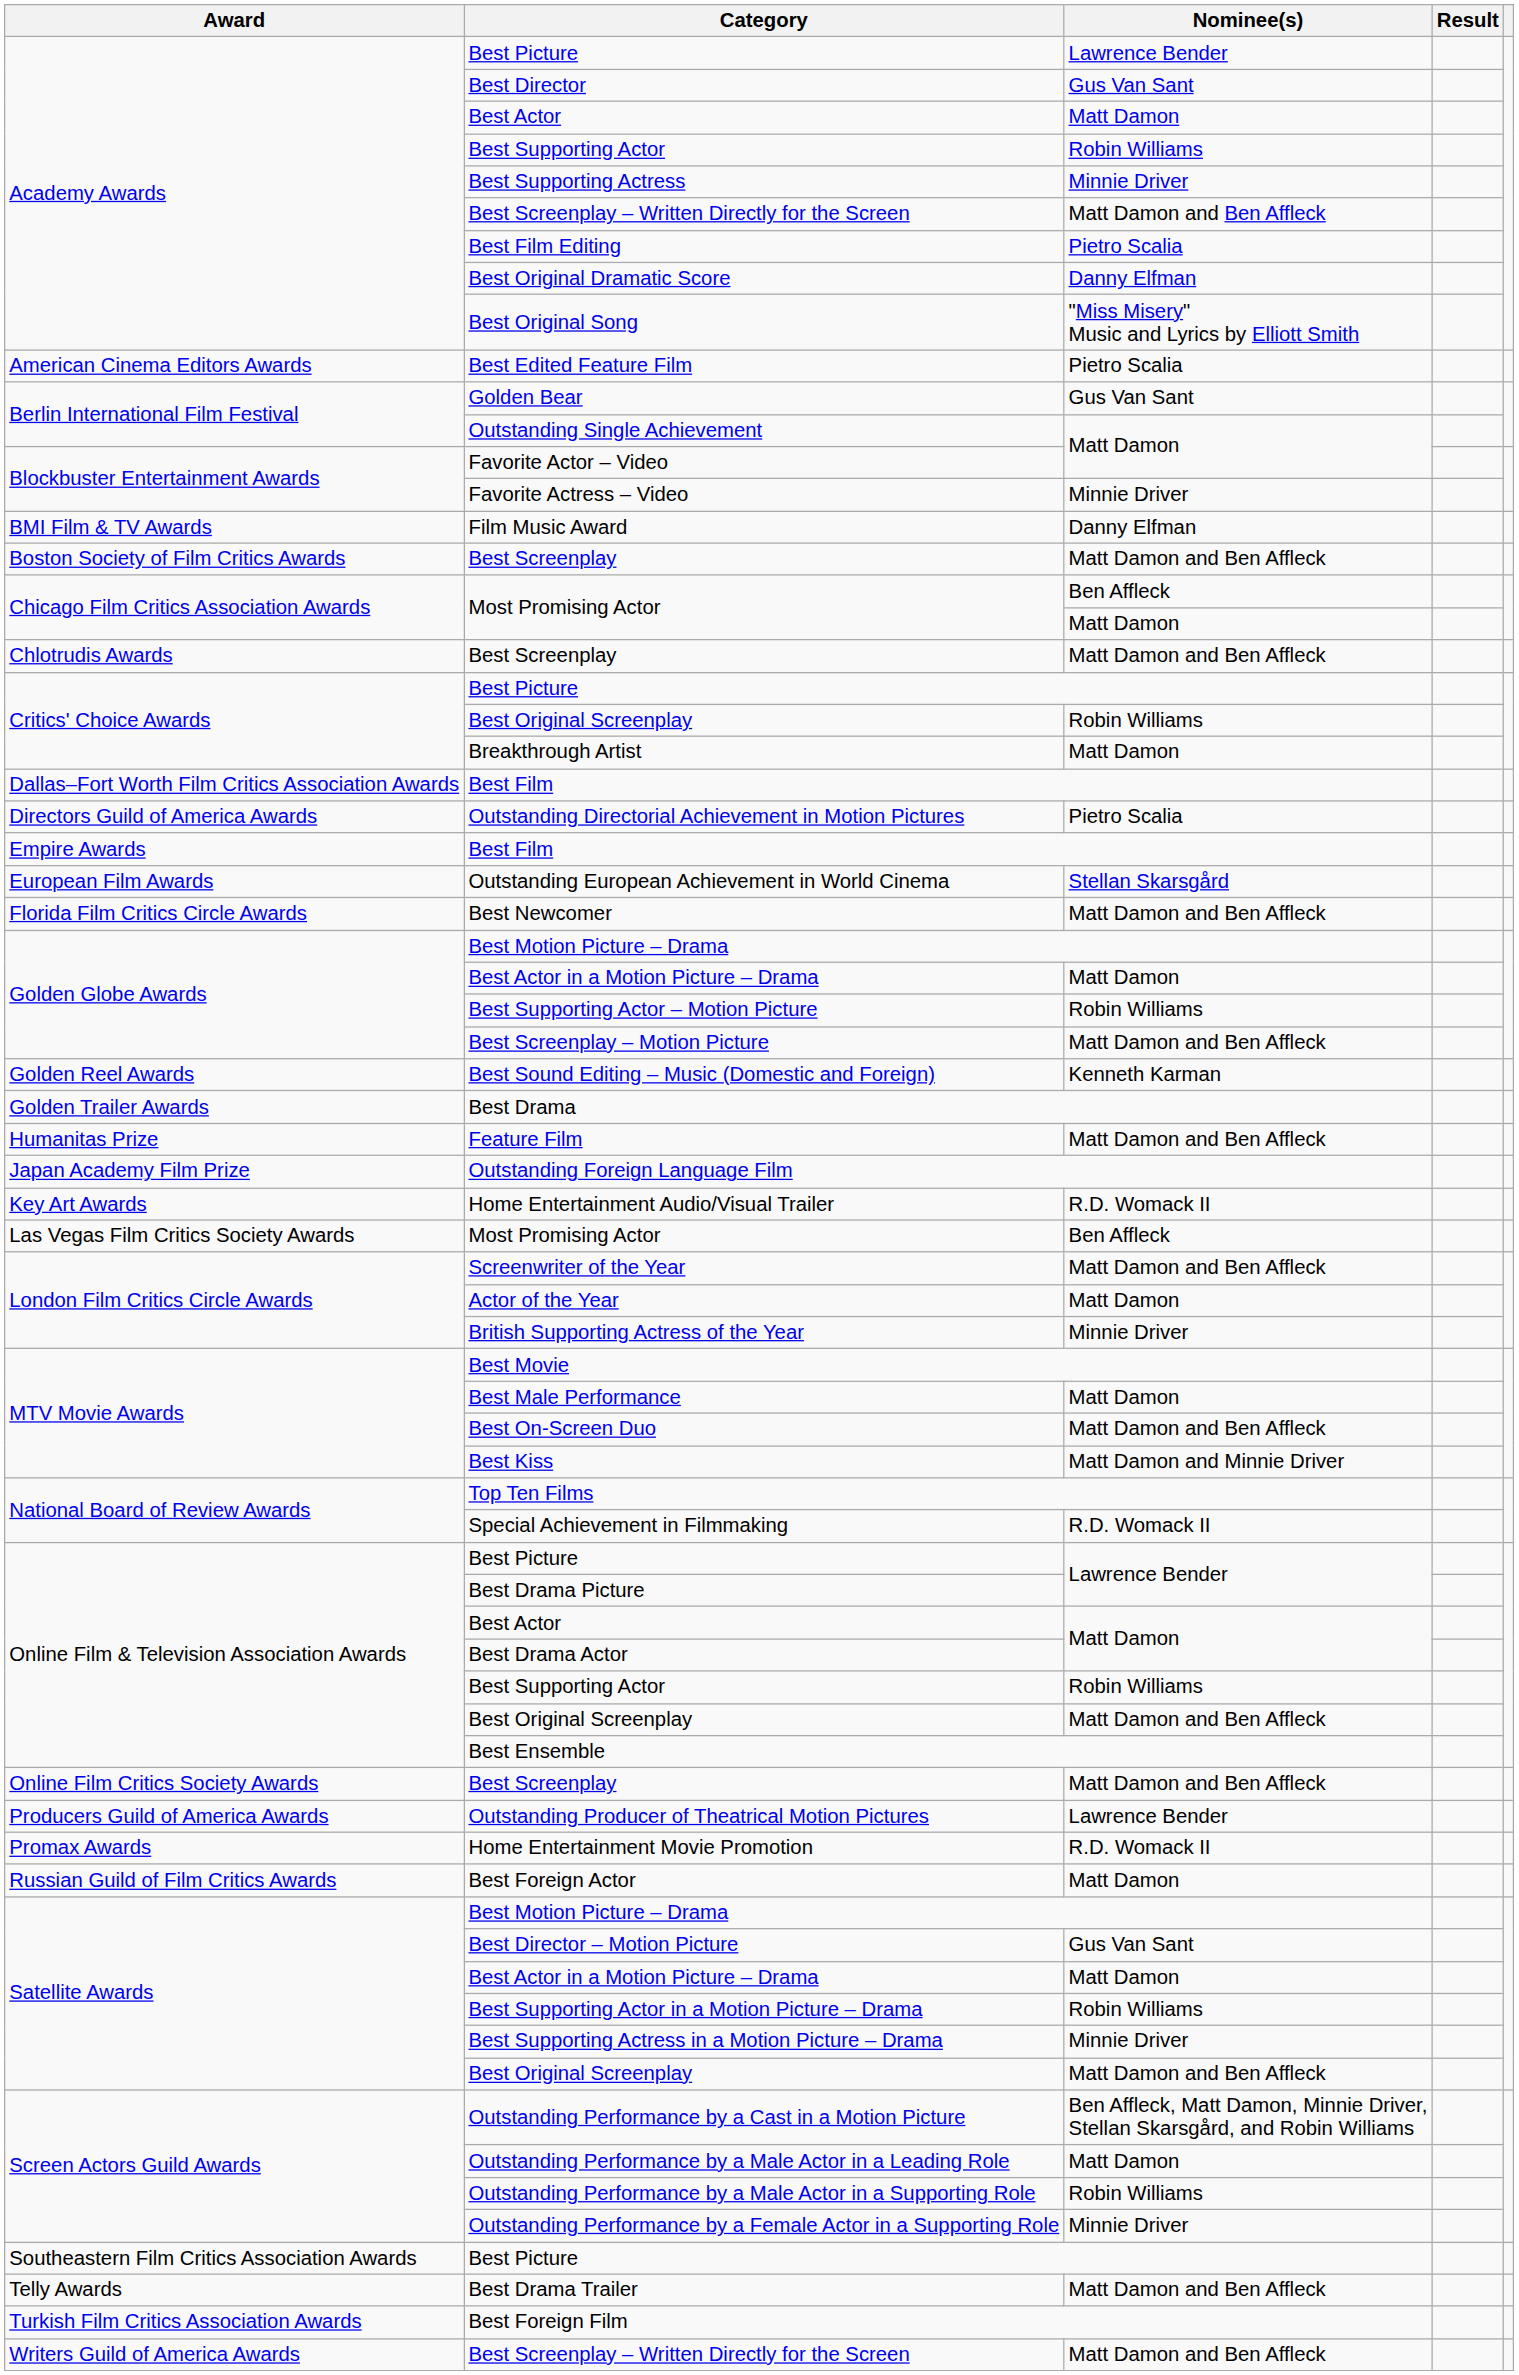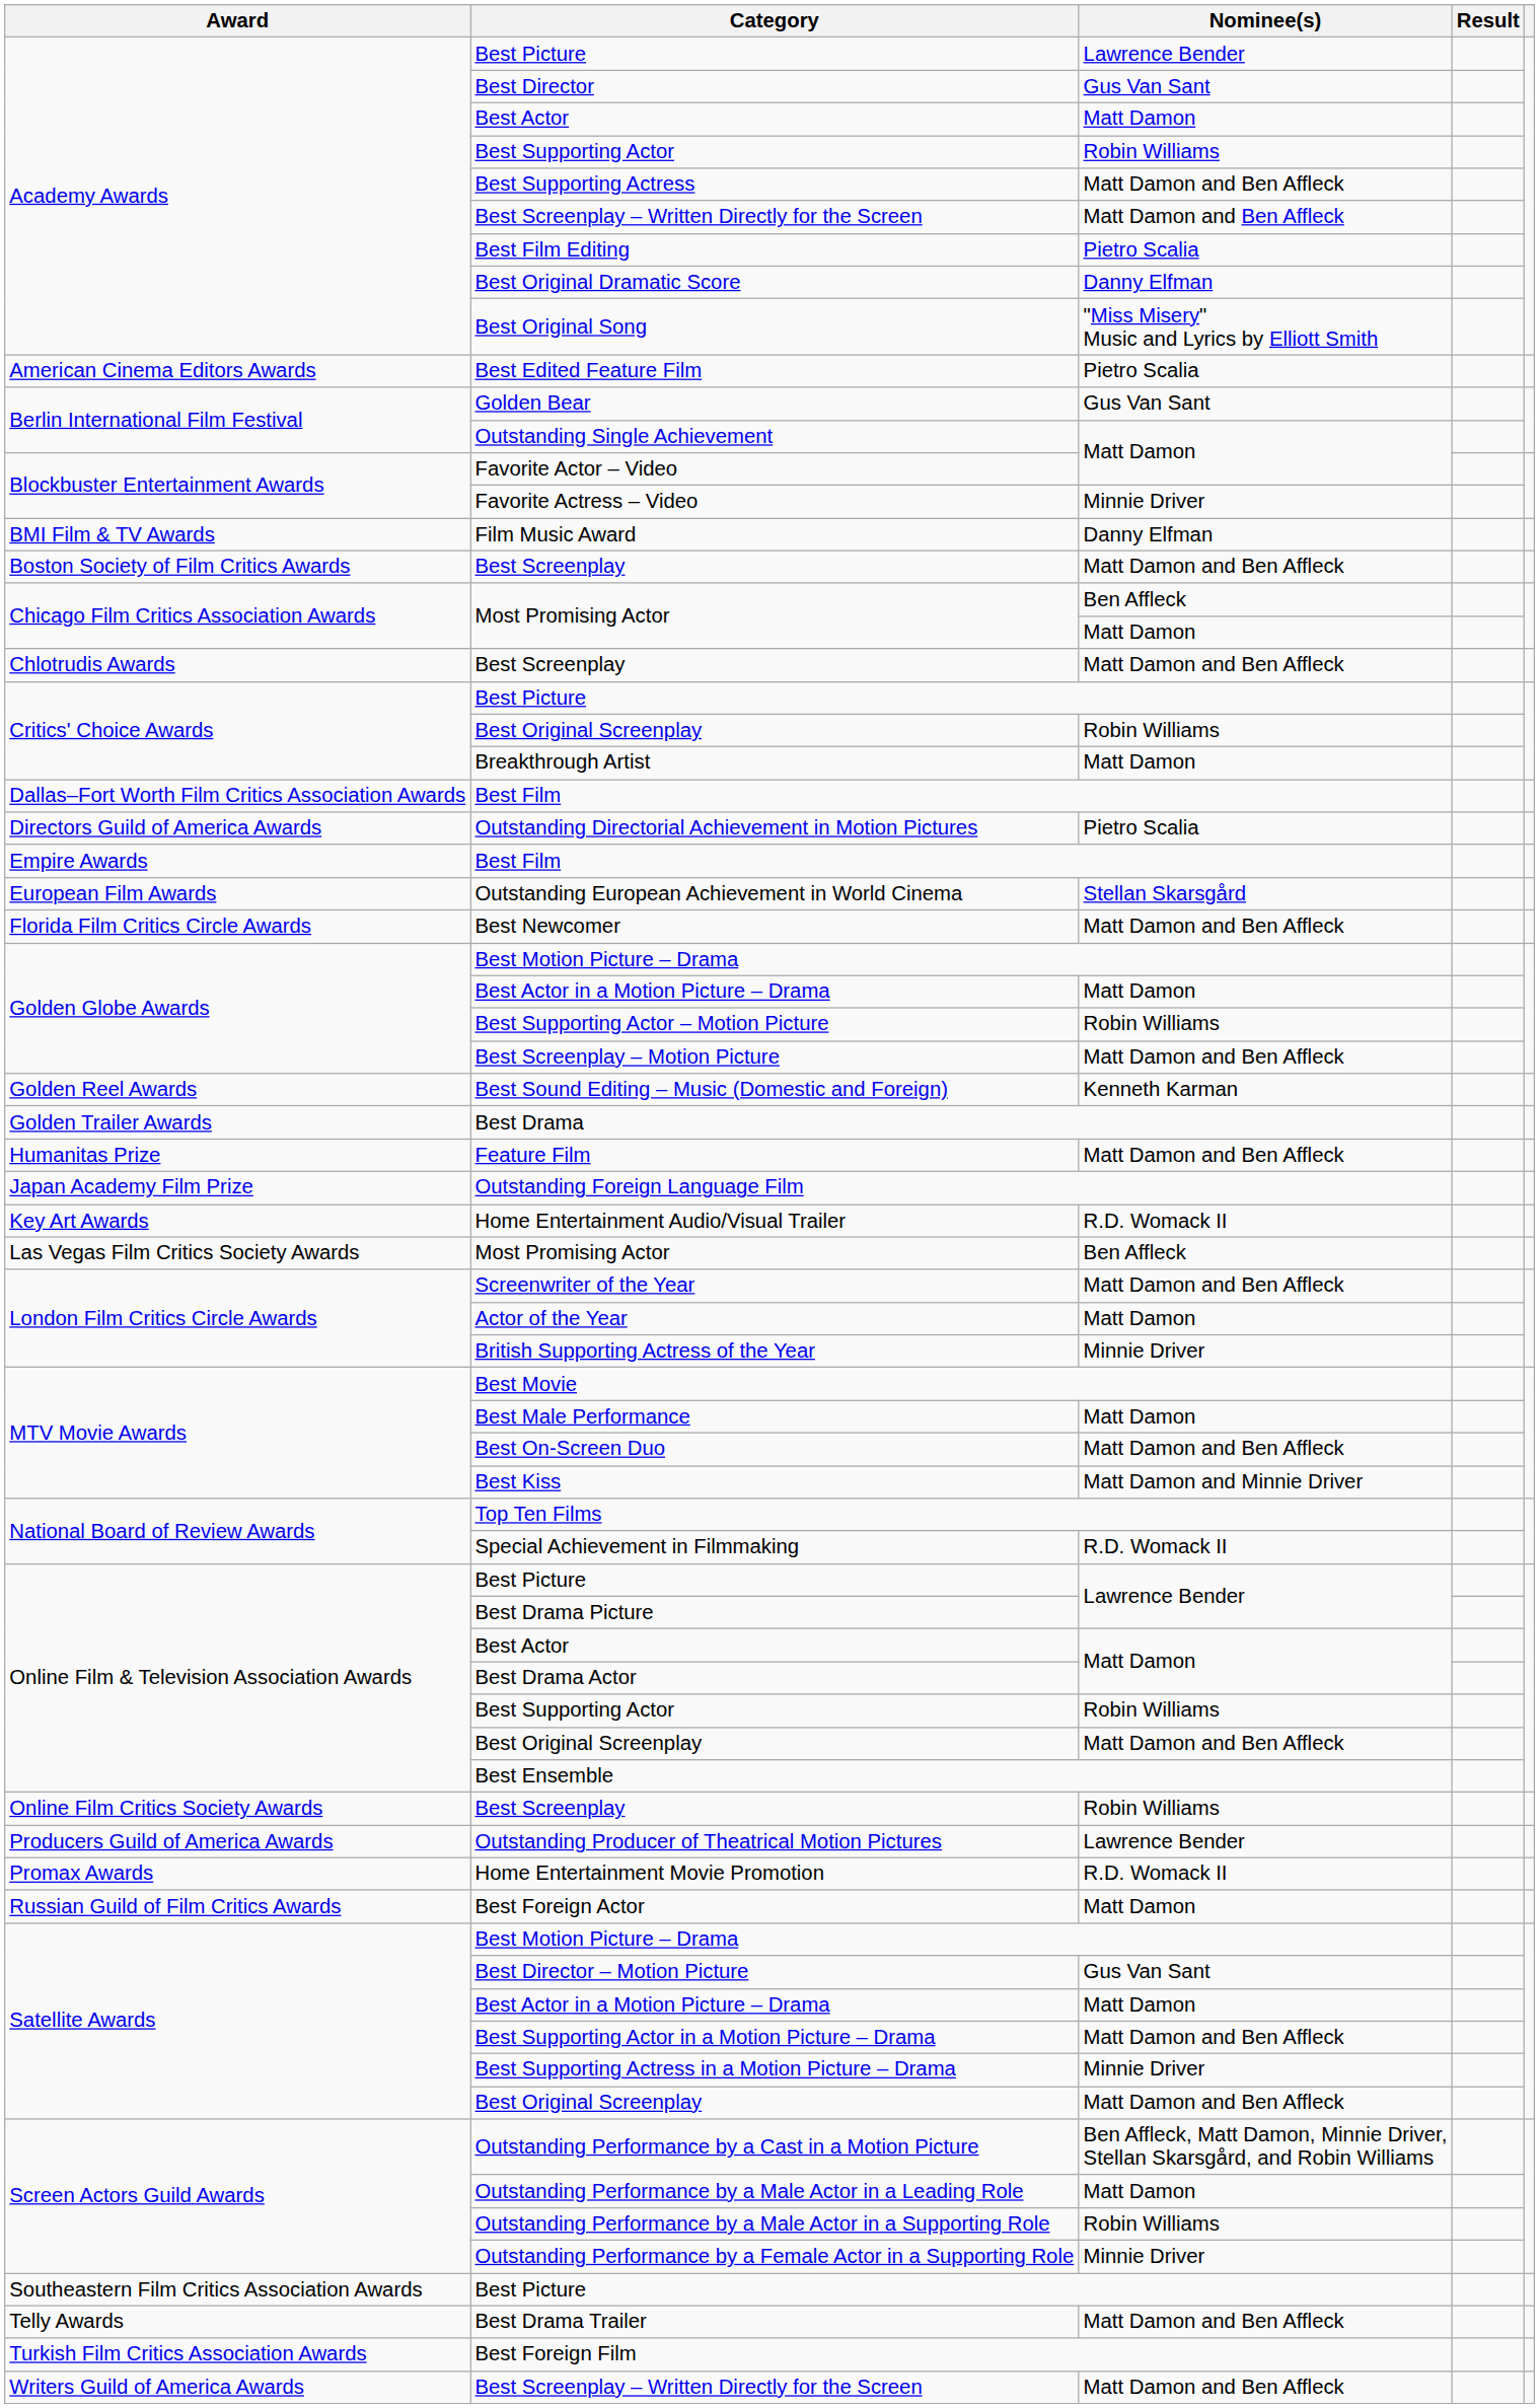Best Supporting Actress | Nominee(s): Minnie Driver -> Matt Damon and Ben Affleck
Online Film Critics Society Awards / Best Screenplay | Nominee(s): Matt Damon and Ben Affleck -> Robin Williams
Best Supporting Actor in a Motion Picture – Drama | Nominee(s): Robin Williams -> Matt Damon and Ben Affleck
